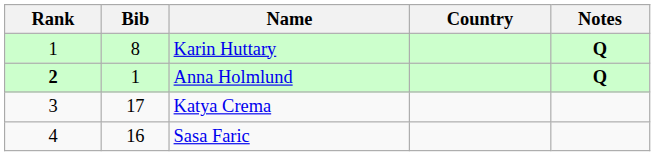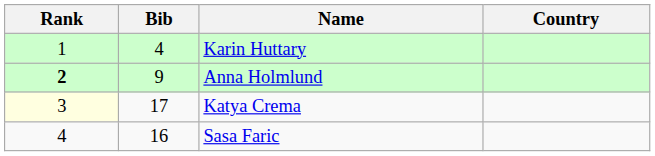- column: Notes | Q | Q
Karin Huttary | Bib: 8 -> 4
Anna Holmlund | Bib: 1 -> 9
Katya Crema | Rank: no background -> lightyellow background
